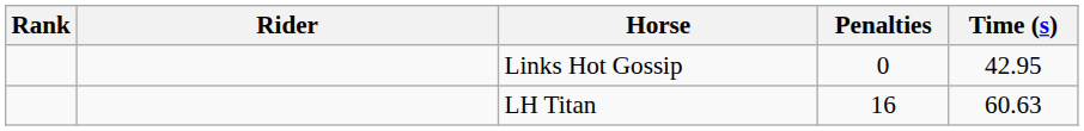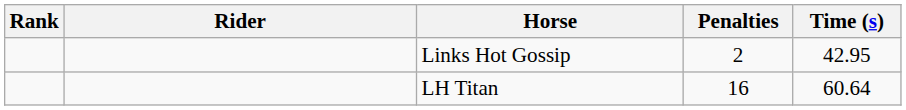Links Hot Gossip | Penalties: 0 -> 2
LH Titan | Time (s): 60.63 -> 60.64
